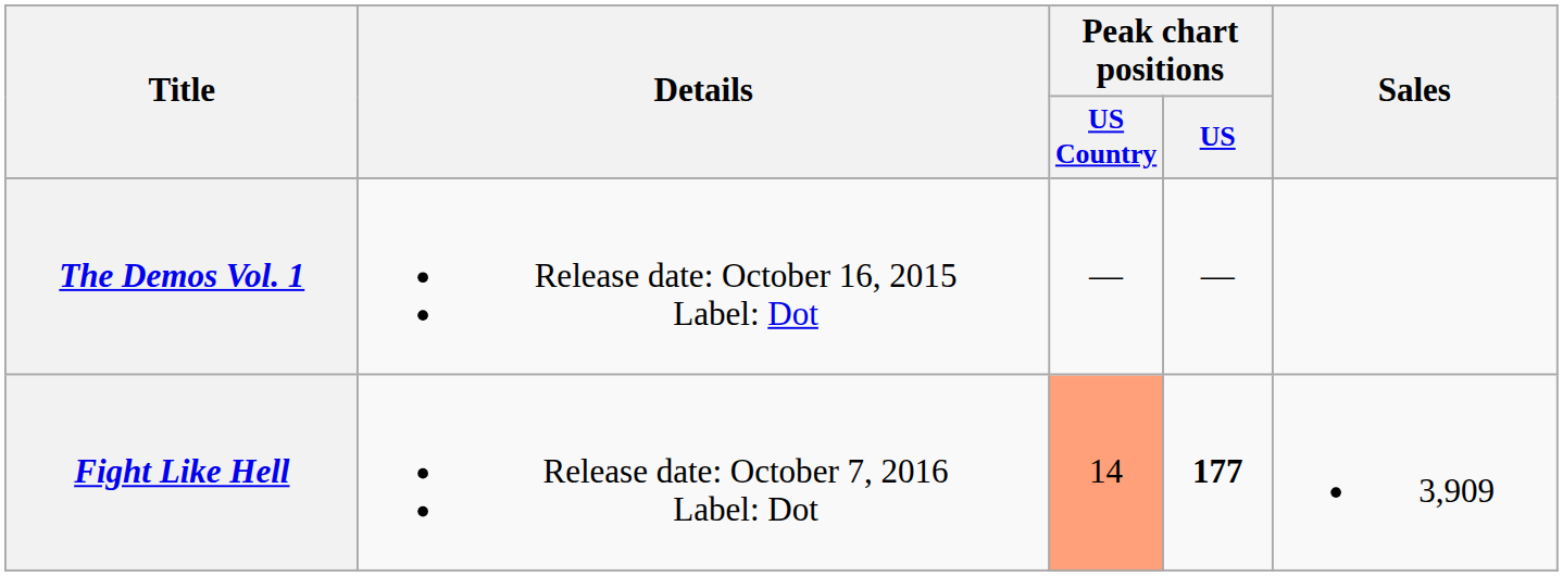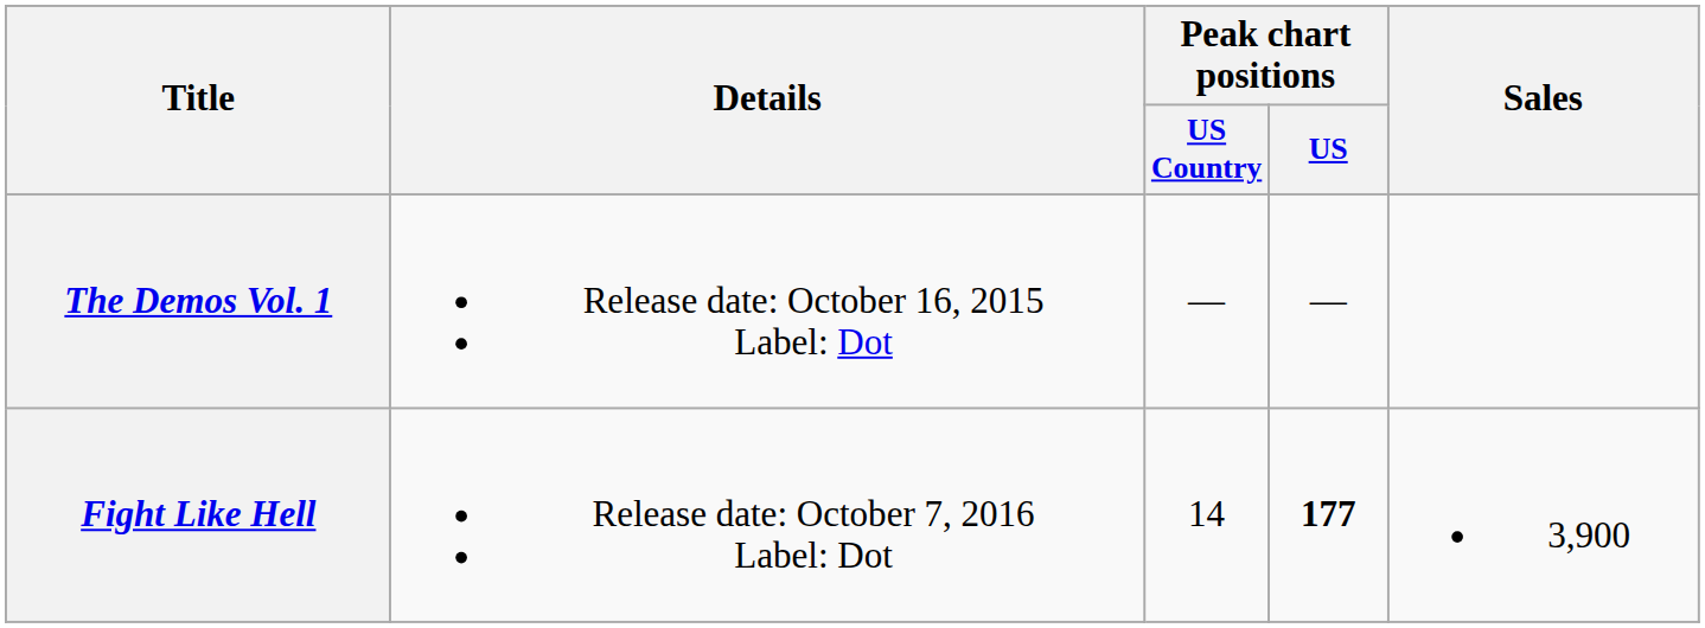Fight Like Hell | Peak chart positions / US Country: lightsalmon background -> no background
Fight Like Hell | Sales: 3,909 -> 3,900
